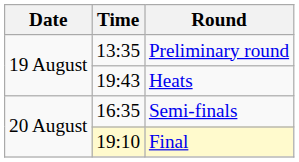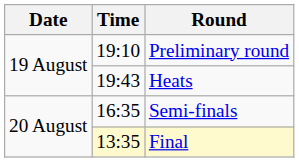Preliminary round | Time: 13:35 -> 19:10
Final | Time: 19:10 -> 13:35
